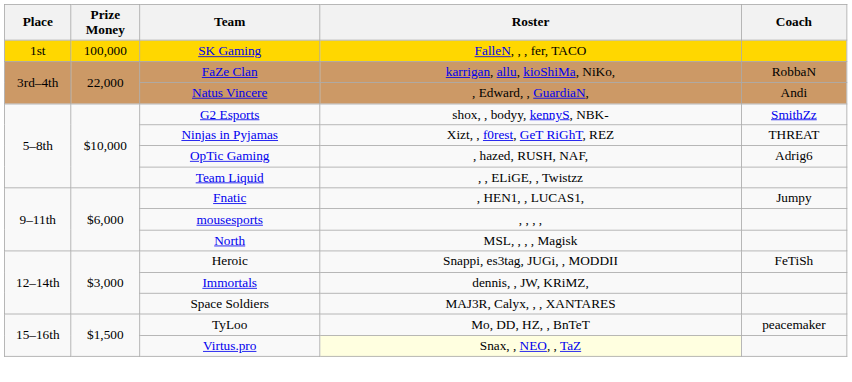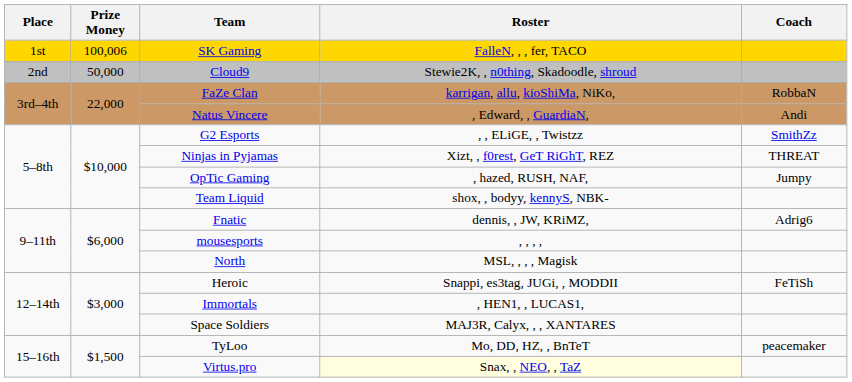SK Gaming | Prize Money: 100,000 -> 100,006
+ row: 2nd | 50,000 | Cloud9 | Stewie2K, , n0thing, Skadoodle, shroud
G2 Esports | Roster: shox, , bodyy, kennyS, NBK- -> , , ELiGE, , Twistzz
OpTic Gaming | Coach: Adrig6 -> Jumpy
Team Liquid | Roster: , , ELiGE, , Twistzz -> shox, , bodyy, kennyS, NBK-
Fnatic | Roster: , HEN1, , LUCAS1, -> dennis, , JW, KRiMZ,
Fnatic | Coach: Jumpy -> Adrig6
Immortals | Roster: dennis, , JW, KRiMZ, -> , HEN1, , LUCAS1,
